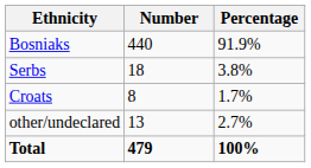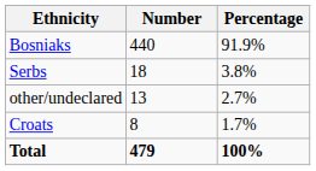rows swapped: Croats <-> other/undeclared
